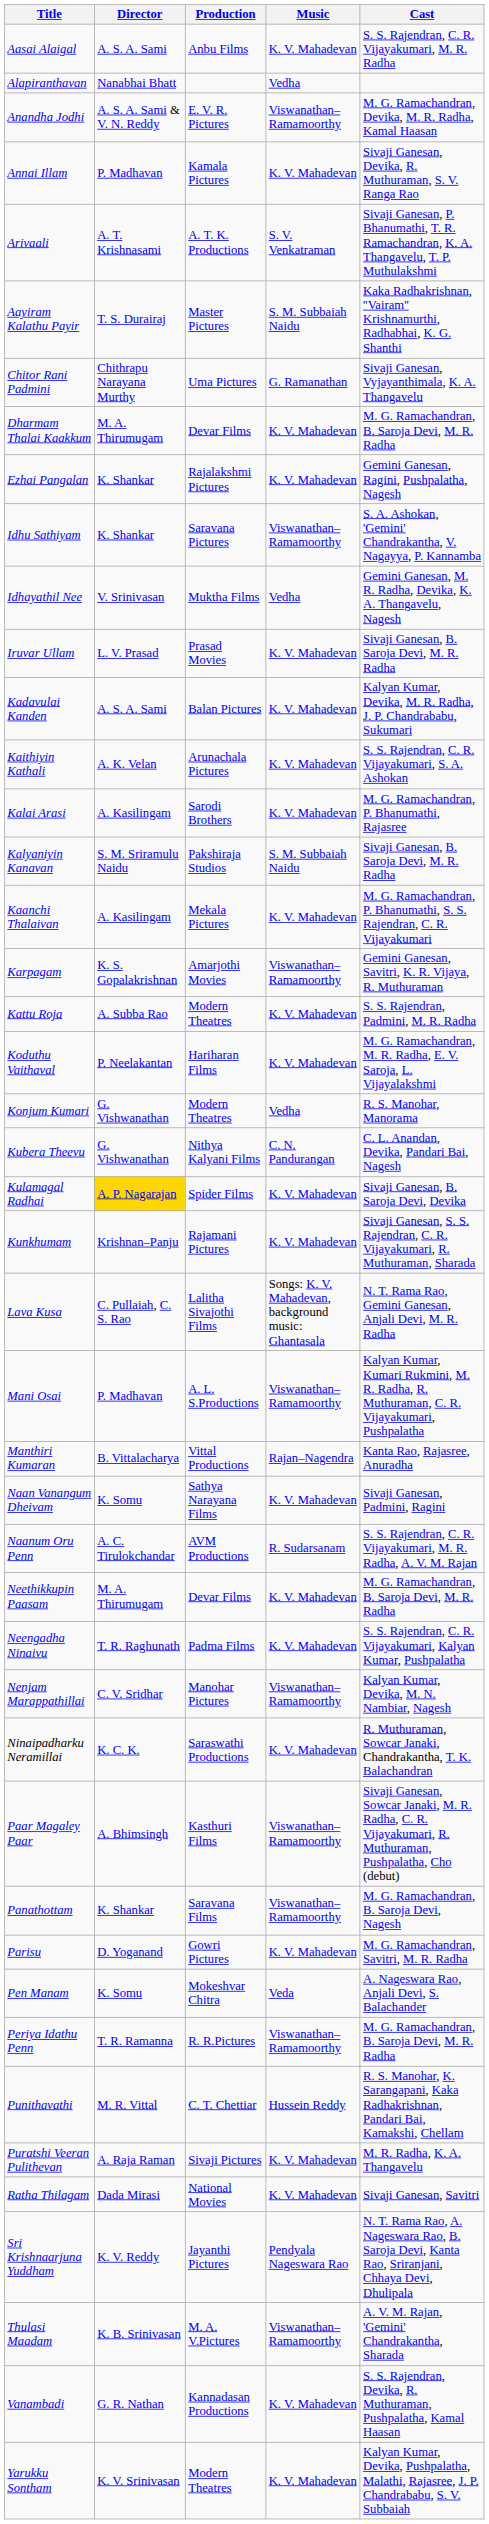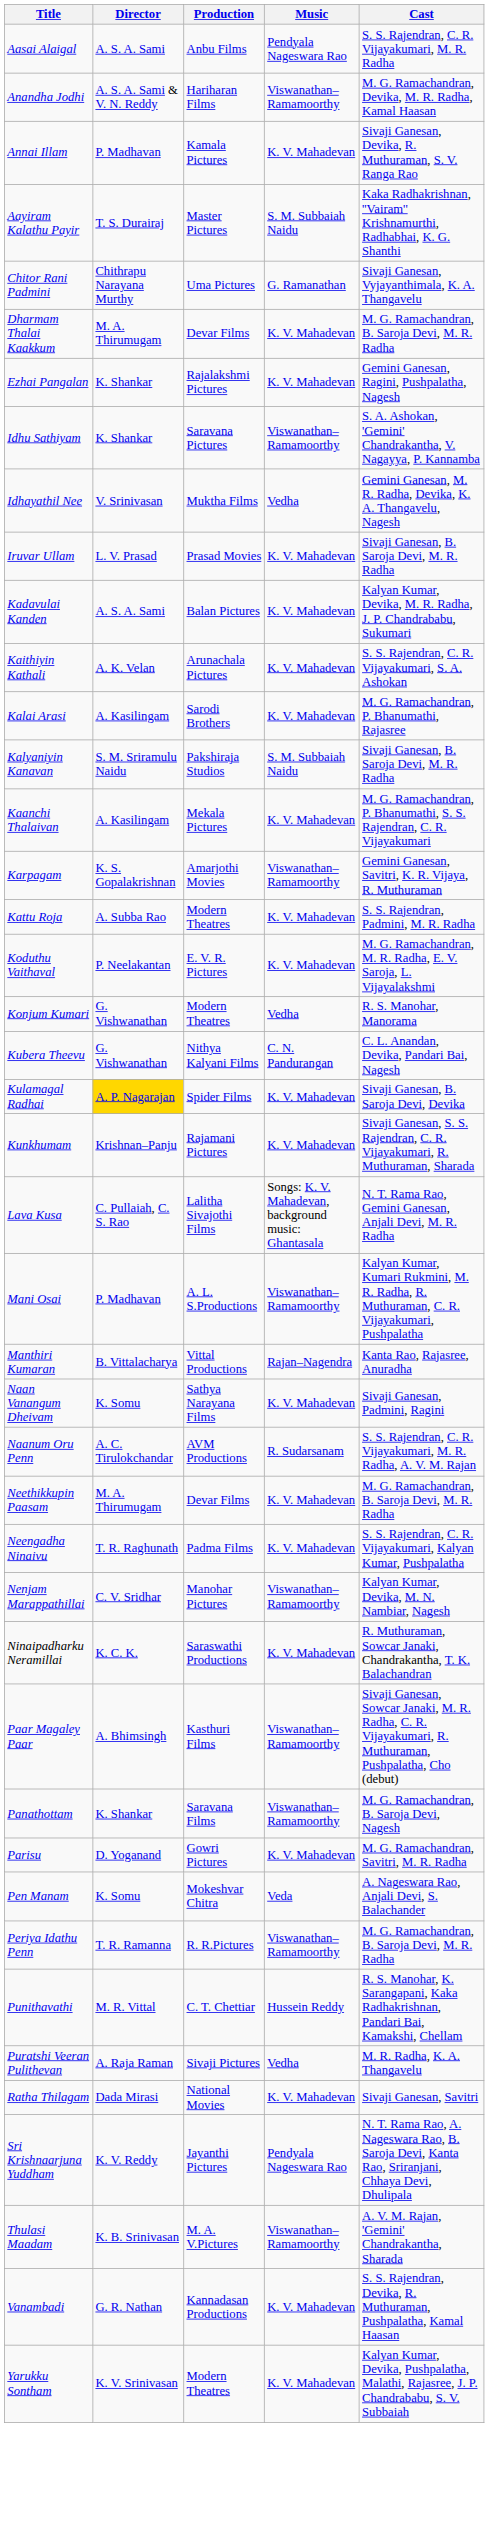Aasai Alaigal | Music: K. V. Mahadevan -> Pendyala Nageswara Rao
- row: Alapiranthavan | Nanabhai Bhatt | Vedha
Anandha Jodhi | Production: E. V. R. Pictures -> Hariharan Films
- row: Arivaali | A. T. Krishnasami | A. T. K. Productions | S. V. Venkatraman | Sivaji Ganesan, P. Bhanumathi, T. R. Ramachandran, K. A. Thangavelu, T. P. Muthulakshmi
Koduthu Vaithaval | Production: Hariharan Films -> E. V. R. Pictures
Puratshi Veeran Pulithevan | Music: K. V. Mahadevan -> Vedha
